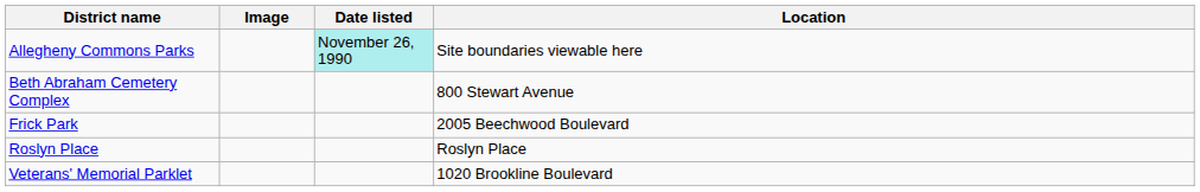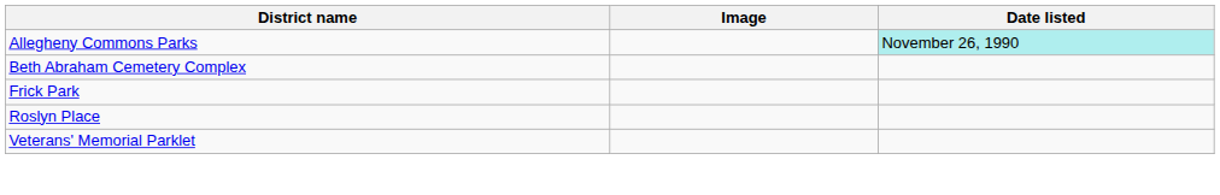- column: Location | Site boundaries viewable here | 800 Stewart Avenue | 2005 Beechwood Boulevard | Roslyn Place | 1020 Brookline Boulevard
